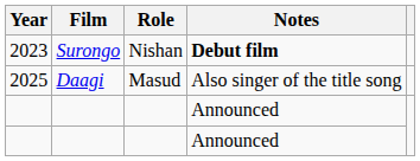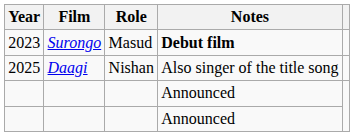2023 | Role: Nishan -> Masud
2025 | Role: Masud -> Nishan
